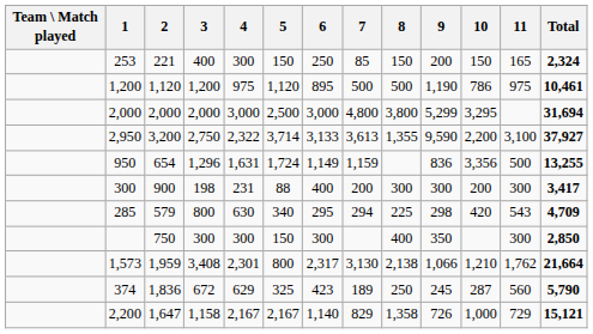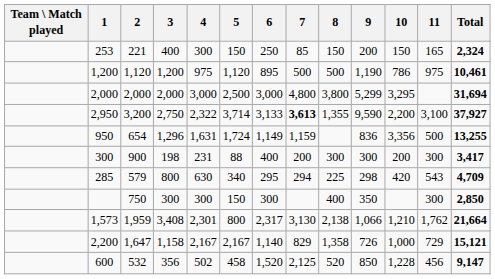2,950 | 7: normal -> bold
- row: 374 | 1,836 | 672 | 629 | 325 | 423 | 189 | 250 | 245 | 287 | 560 | 5,790
+ row: 600 | 532 | 356 | 502 | 458 | 1,520 | 2,125 | 520 | 850 | 1,228 | 456 | 9,147
